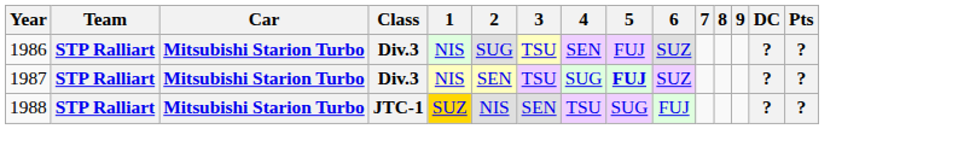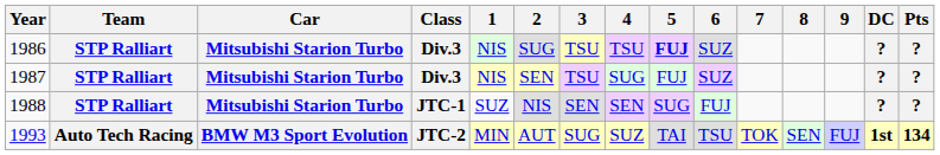1986 | 4: SEN -> TSU
1986 | 5: normal -> bold
1987 | 5: bold -> normal
1988 | 1: gold background -> no background
1988 | 4: TSU -> SEN
+ row: 1993 | Auto Tech Racing | BMW M3 Sport Evolution | JTC-2 | MIN | AUT | SUG | SUZ | TAI | TSU | TOK | SEN | FUJ | 1st | 134
